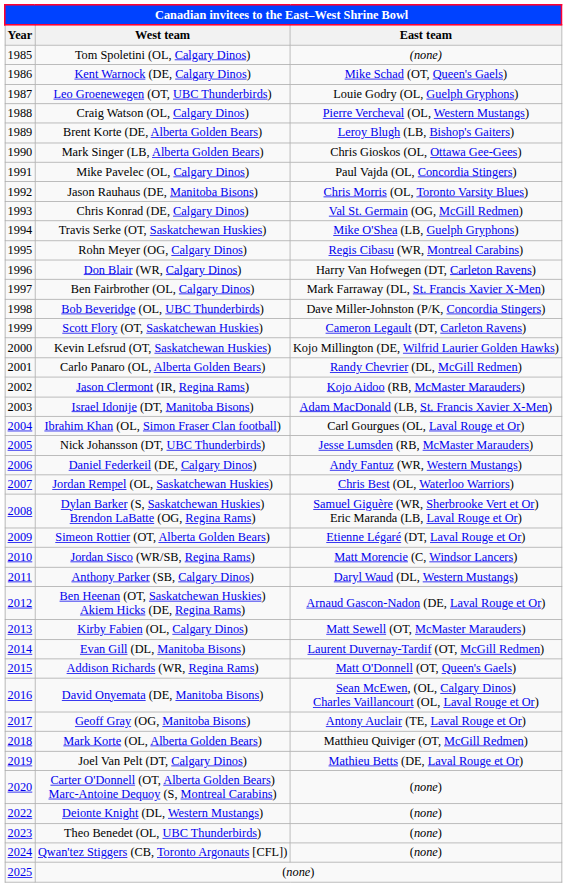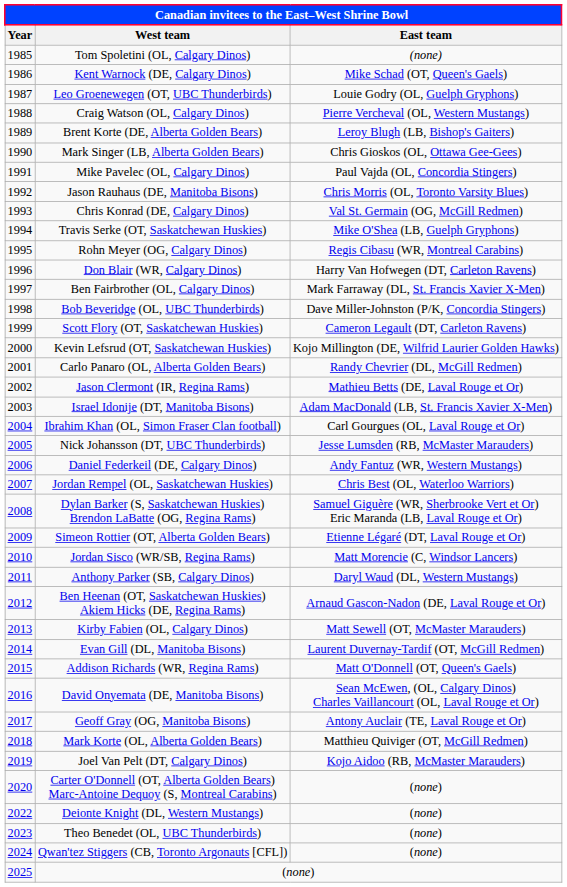Jason Clermont (IR, Regina Rams) | East team: Kojo Aidoo (RB, McMaster Marauders) -> Mathieu Betts (DE, Laval Rouge et Or)
Joel Van Pelt (DT, Calgary Dinos) | East team: Mathieu Betts (DE, Laval Rouge et Or) -> Kojo Aidoo (RB, McMaster Marauders)
